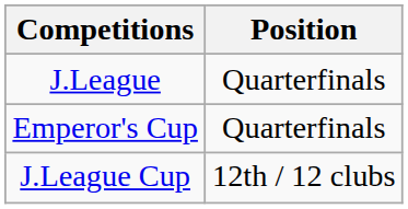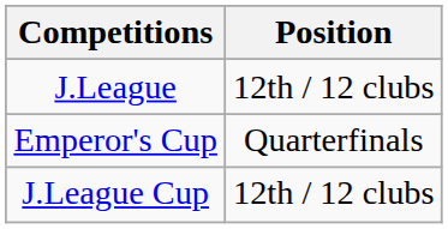J.League | Position: Quarterfinals -> 12th / 12 clubs
